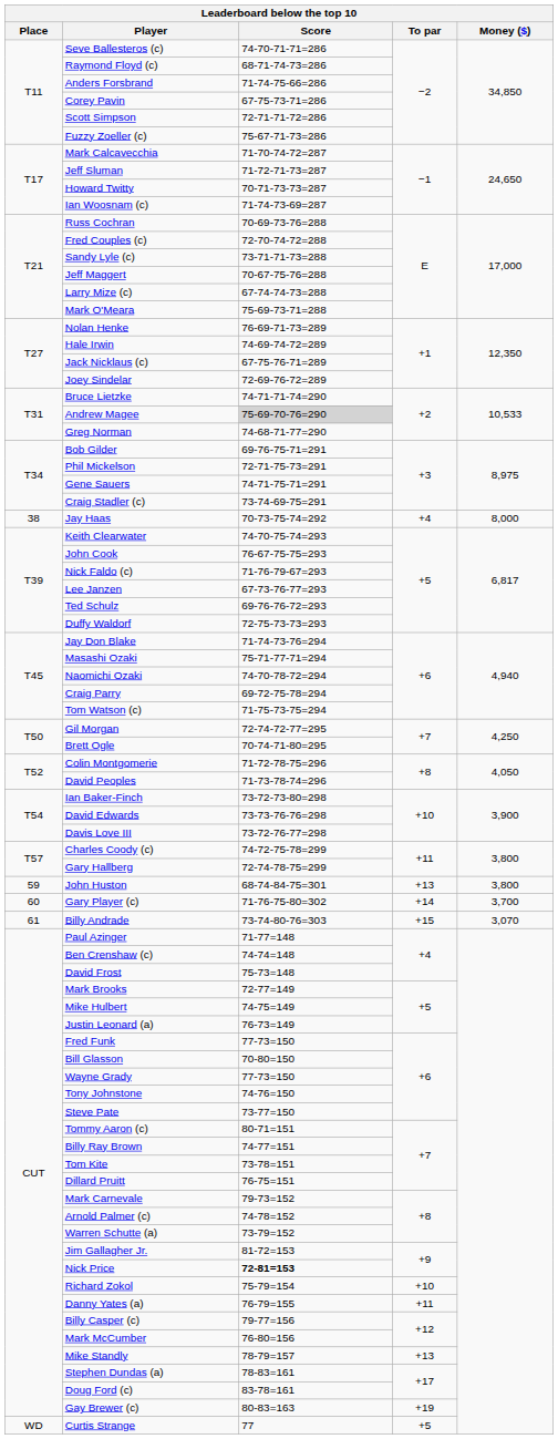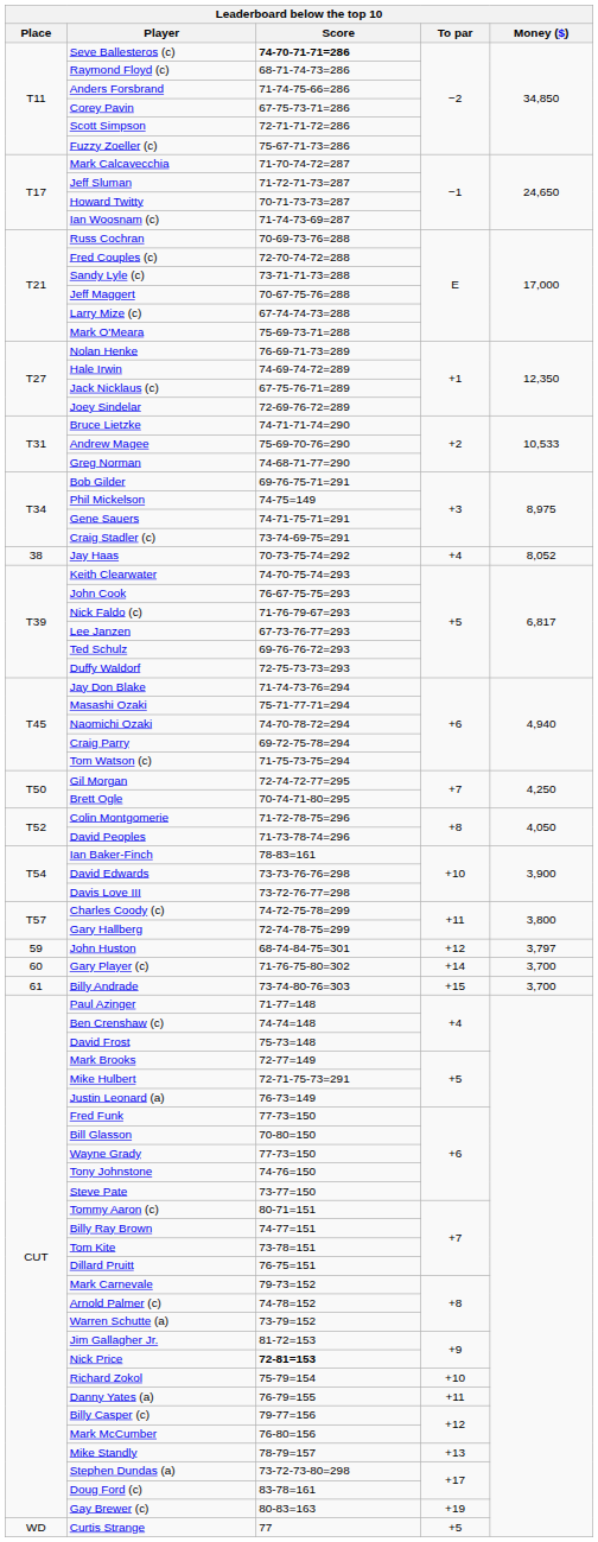Seve Ballesteros (c) | Score: normal -> bold
Andrew Magee | Score: lightgrey background -> no background
Phil Mickelson | Score: 72-71-75-73=291 -> 74-75=149
Jay Haas | Money ($): 8,000 -> 8,052
Ian Baker-Finch | Score: 73-72-73-80=298 -> 78-83=161
John Huston | To par: +13 -> +12
John Huston | Money ($): 3,800 -> 3,797
Billy Andrade | Money ($): 3,070 -> 3,700
Mike Hulbert | Score: 74-75=149 -> 72-71-75-73=291
Stephen Dundas (a) | Score: 78-83=161 -> 73-72-73-80=298
